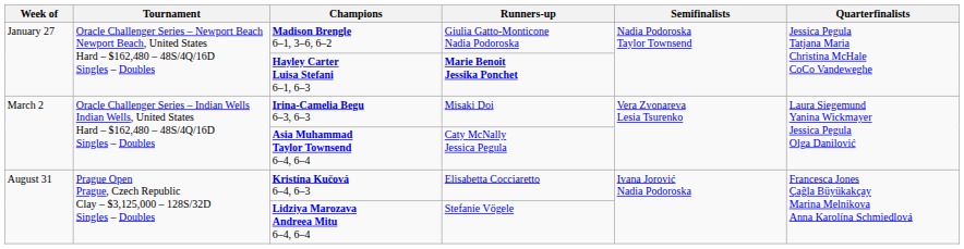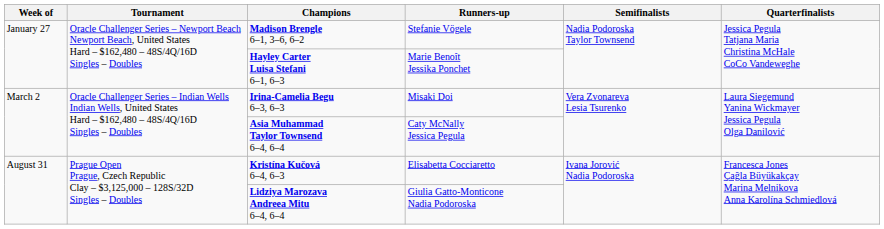Madison Brengle 6–1, 3–6, 6–2 | Runners-up: Giulia Gatto-Monticone Nadia Podoroska -> Stefanie Vögele
Hayley Carter Luisa Stefani 6–1, 6–3 | Runners-up: bold -> normal
Lidziya Marozava Andreea Mitu 6–4, 6–4 | Runners-up: Stefanie Vögele -> Giulia Gatto-Monticone Nadia Podoroska
